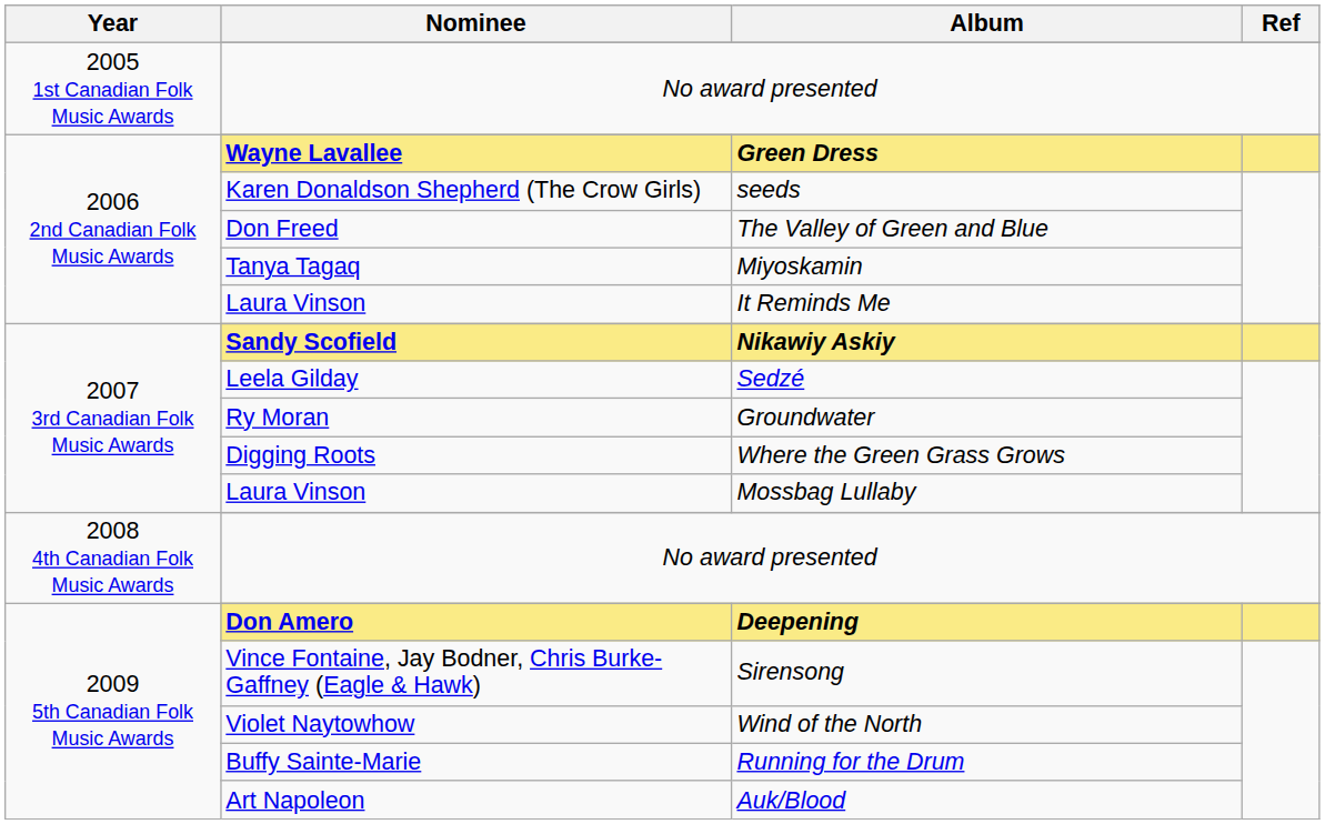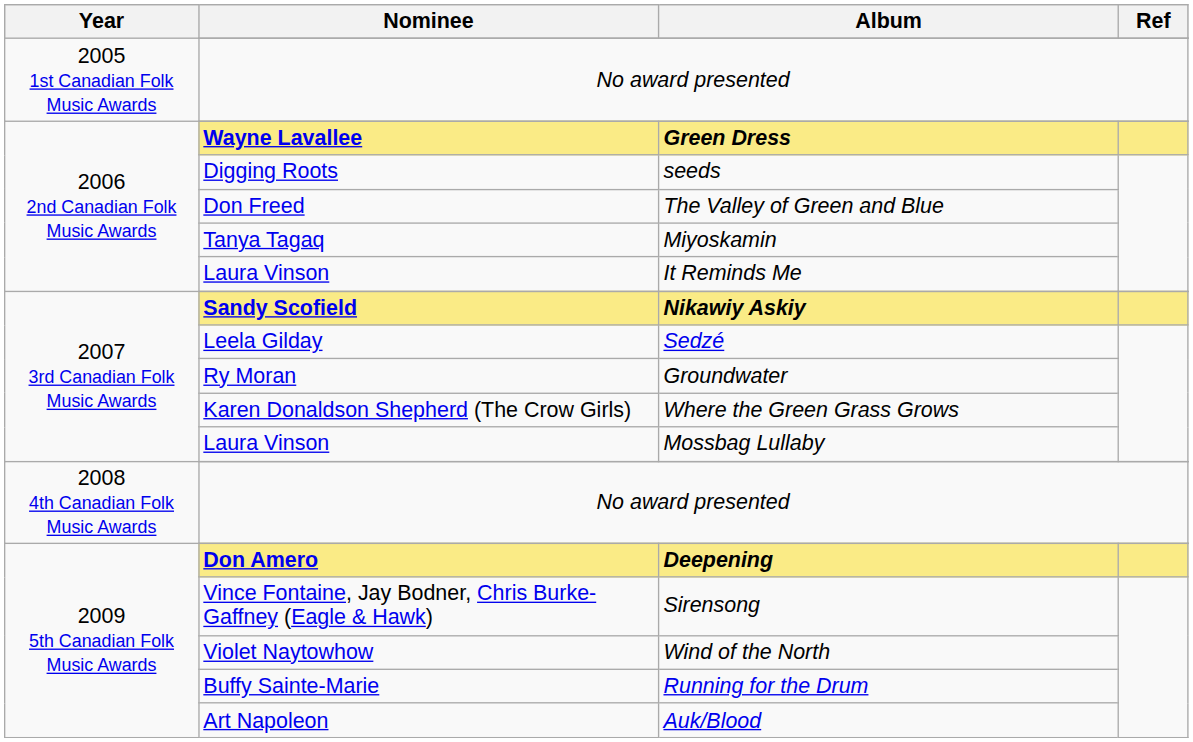seeds | Nominee: Karen Donaldson Shepherd (The Crow Girls) -> Digging Roots
Where the Green Grass Grows | Nominee: Digging Roots -> Karen Donaldson Shepherd (The Crow Girls)
